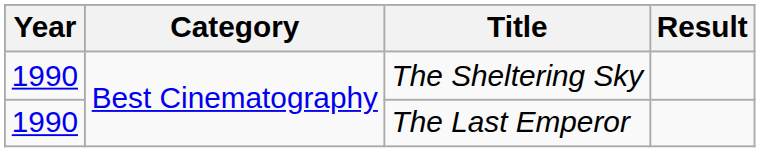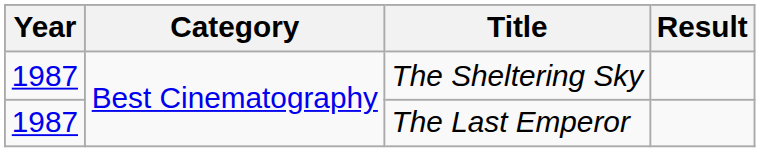The Sheltering Sky | Year: 1990 -> 1987
The Last Emperor | Year: 1990 -> 1987
